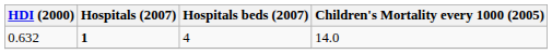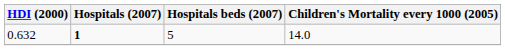0.632 | Hospitals beds (2007): 4 -> 5
